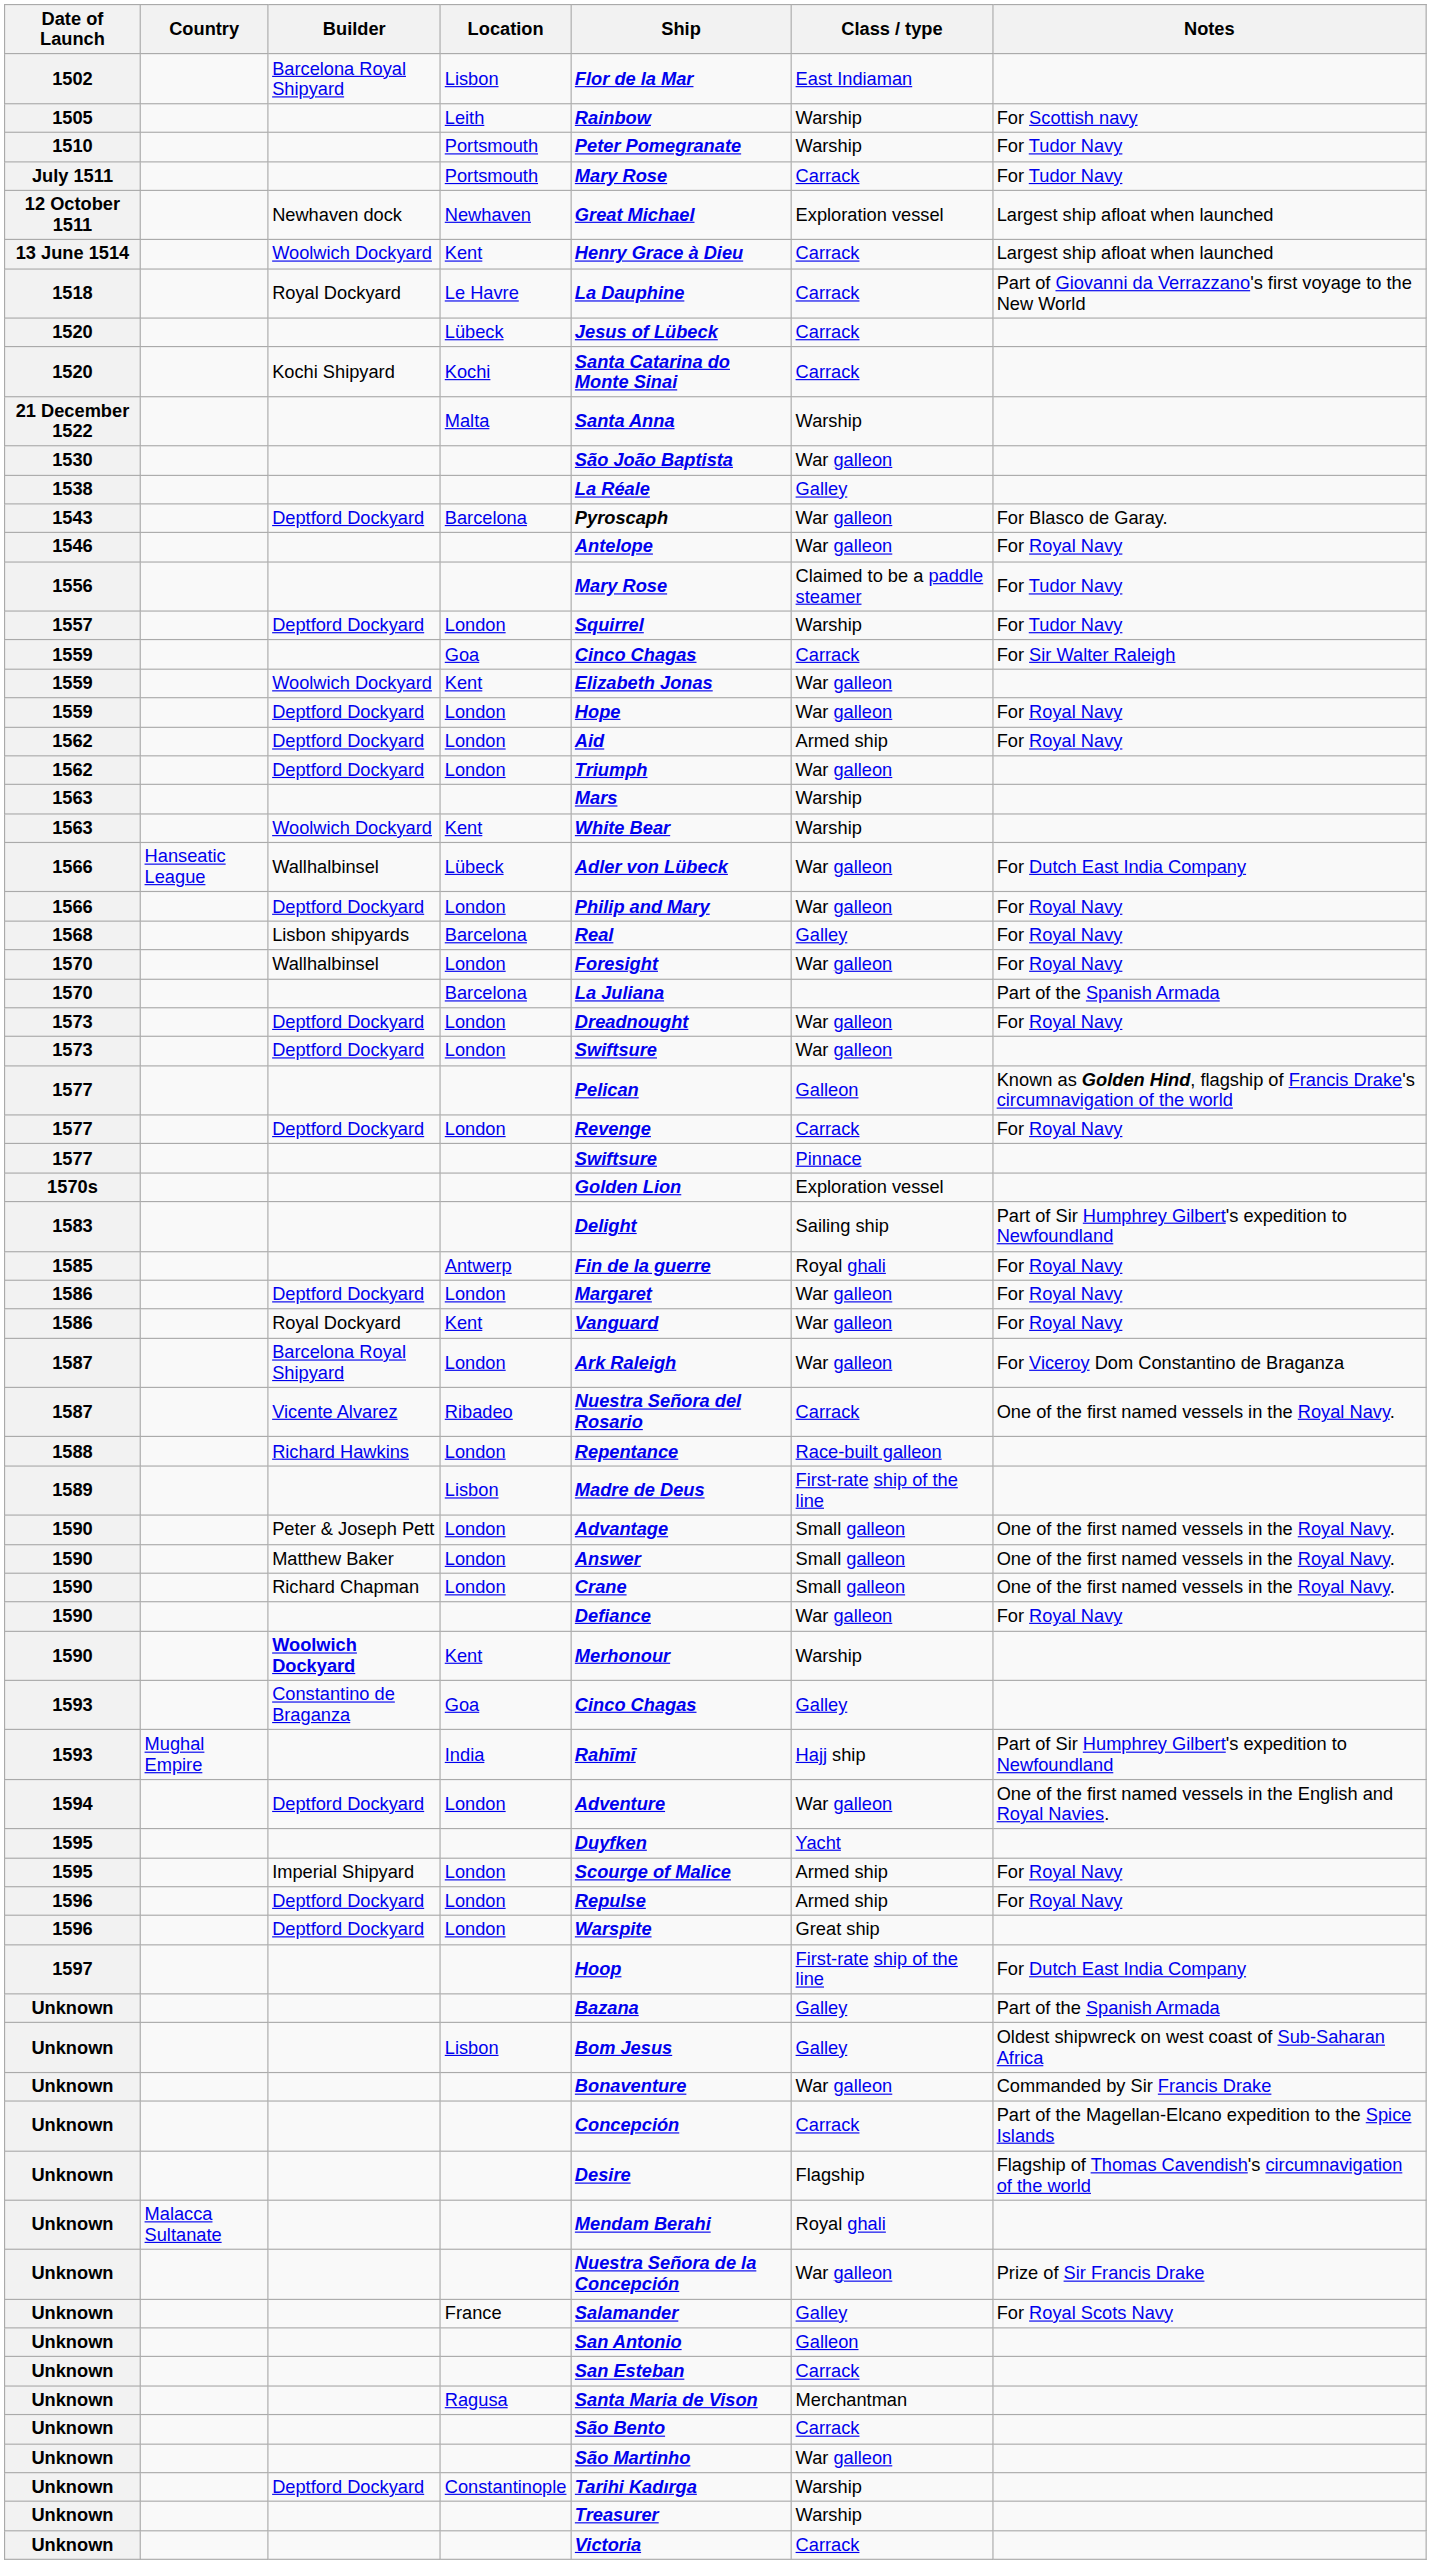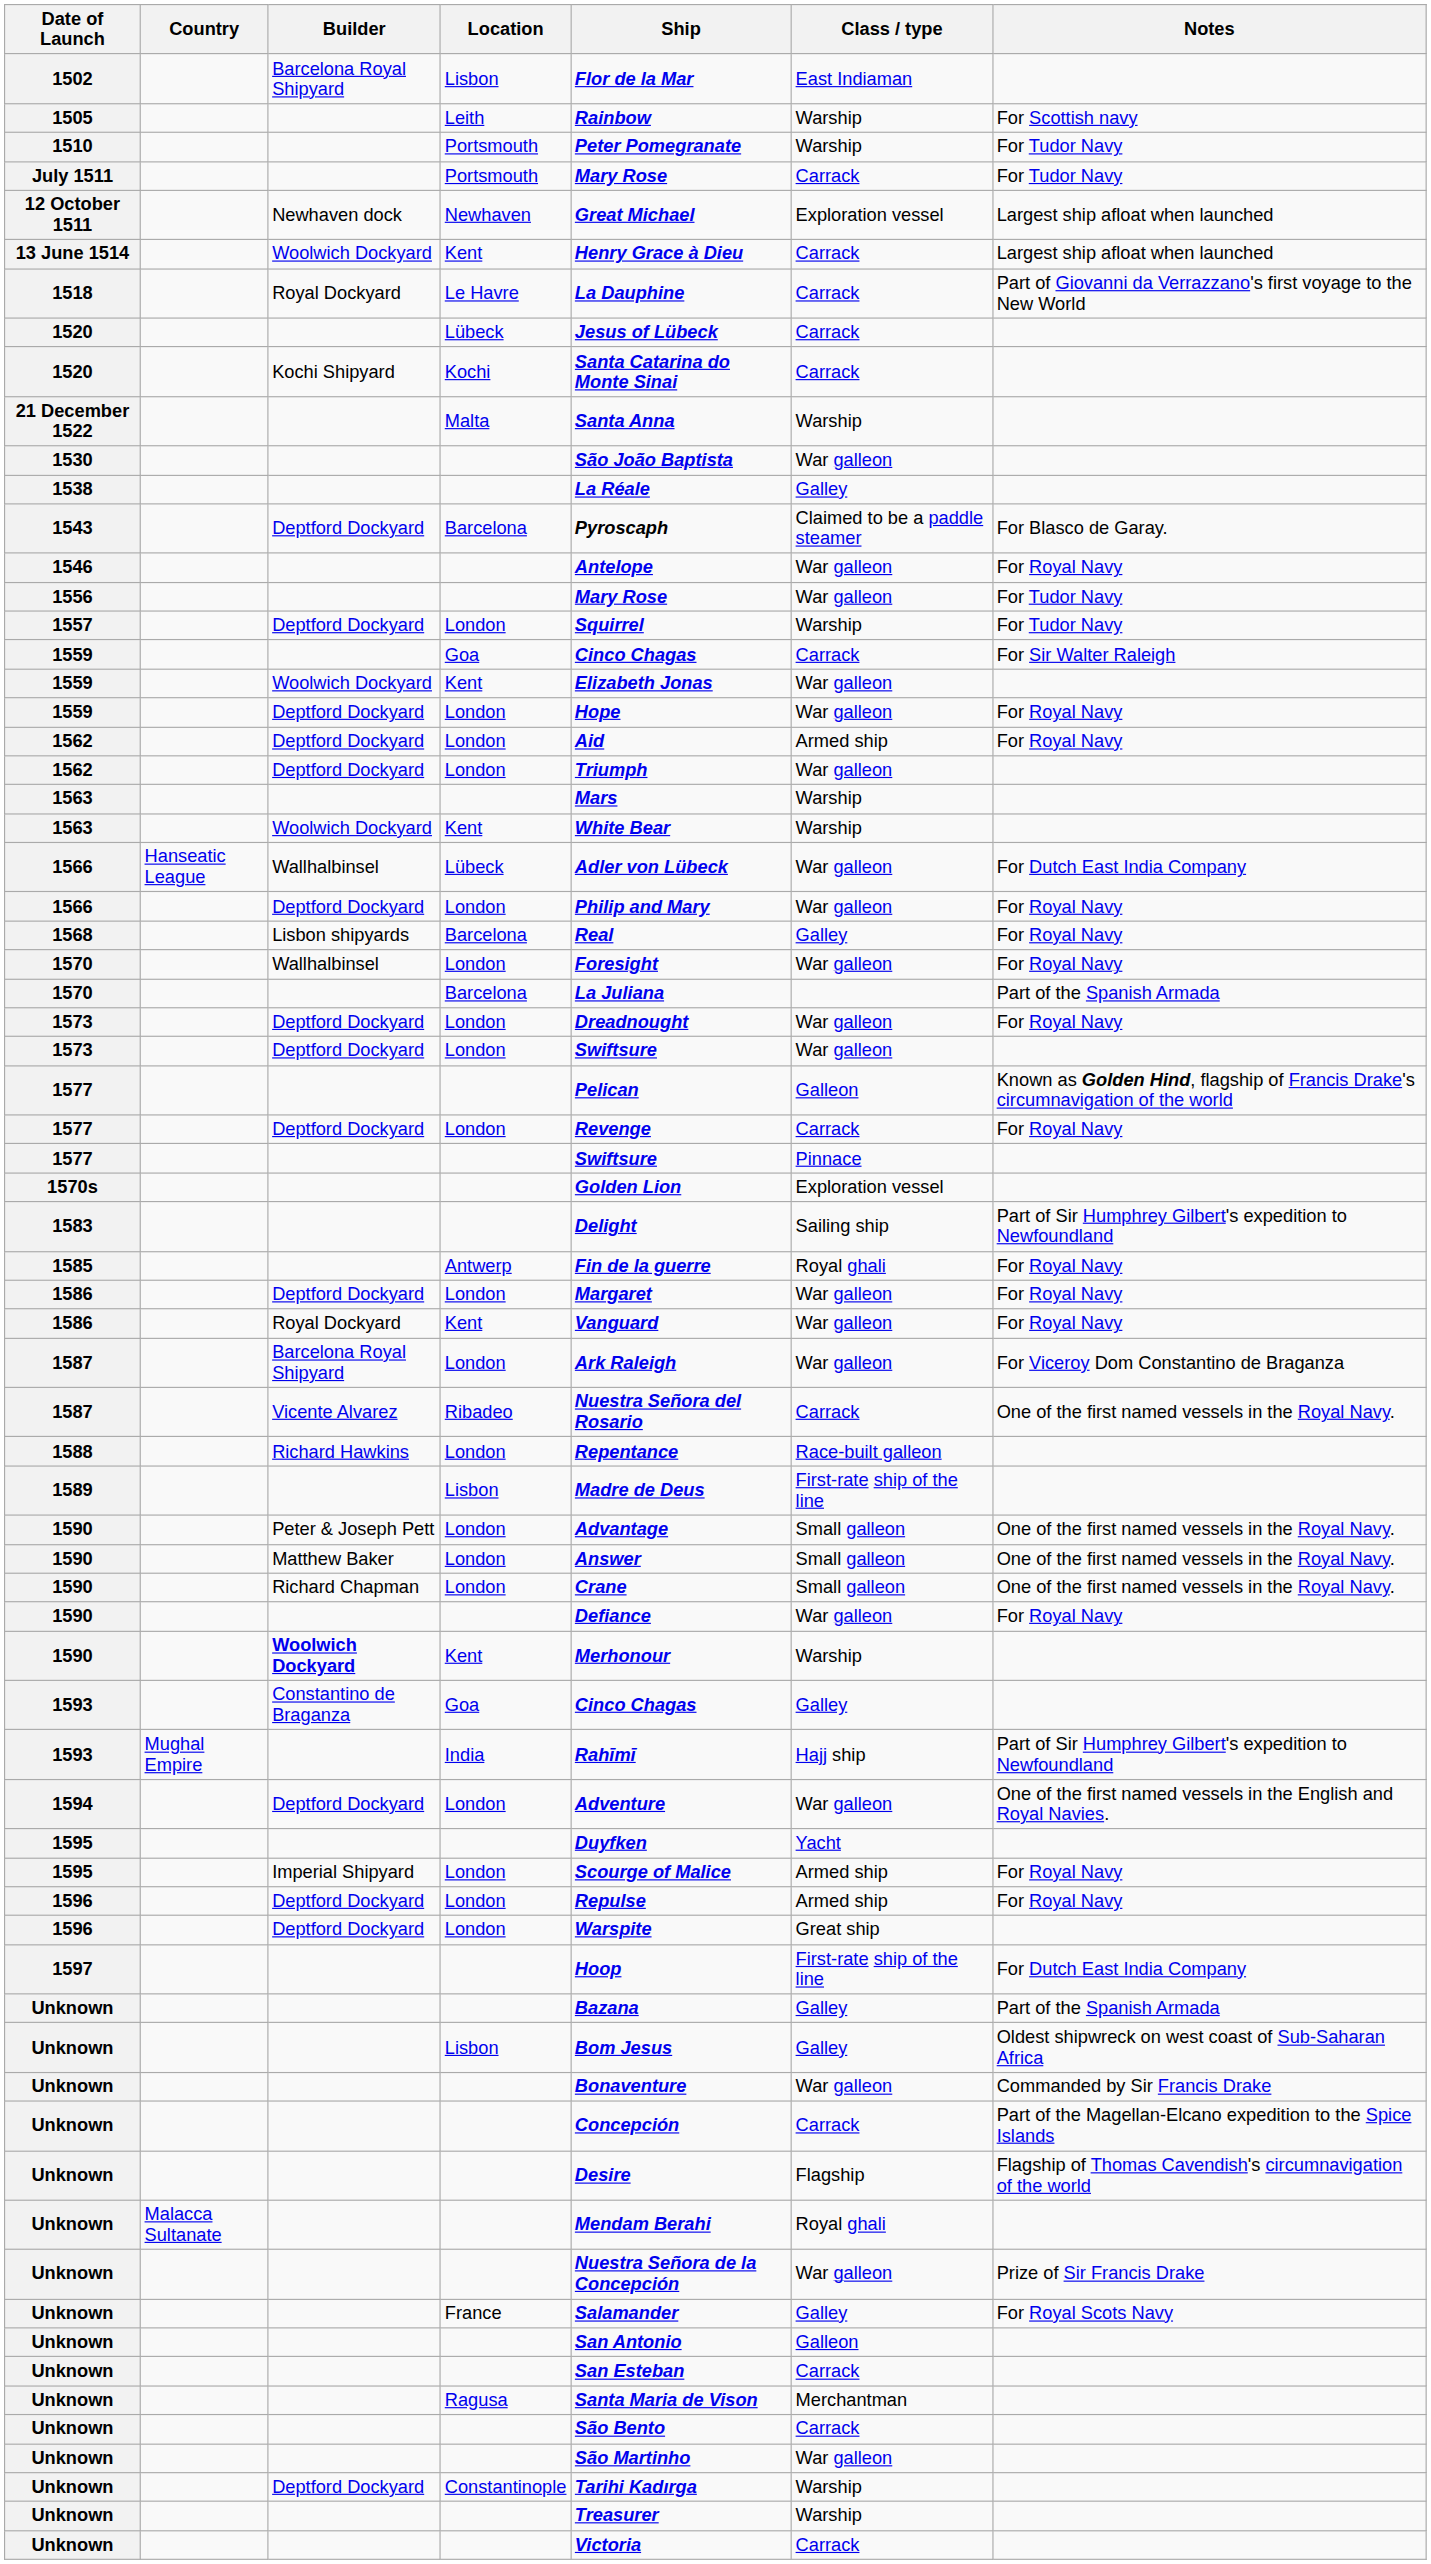1543 | Class / type: War galleon -> Claimed to be a paddle steamer
1556 | Class / type: Claimed to be a paddle steamer -> War galleon
